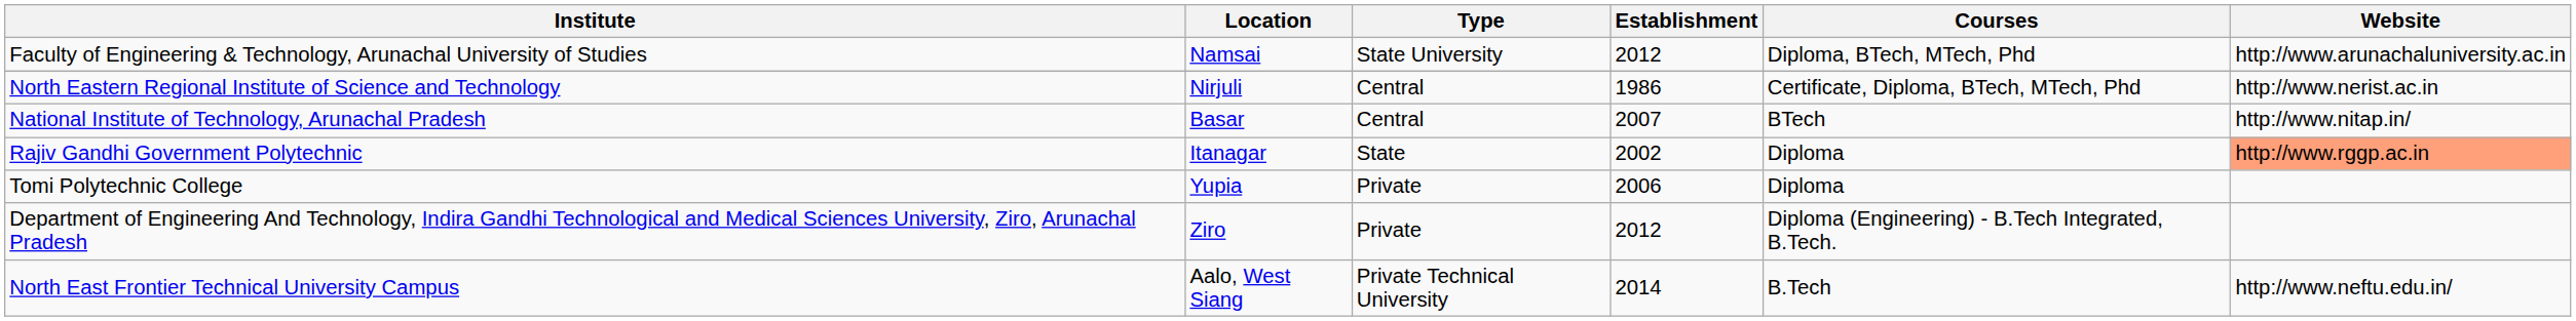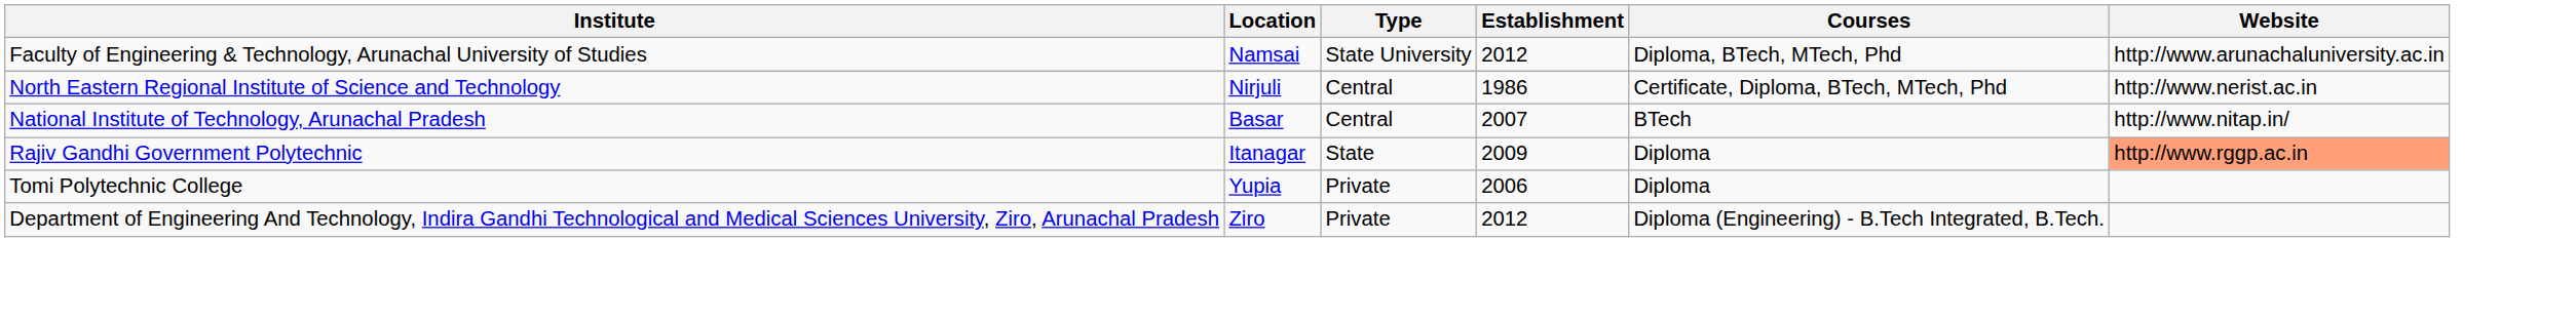Rajiv Gandhi Government Polytechnic | Establishment: 2002 -> 2009
- row: North East Frontier Technical University Campus | Aalo, West Siang | Private Technical University | 2014 | B.Tech | http://www.neftu.edu.in/
